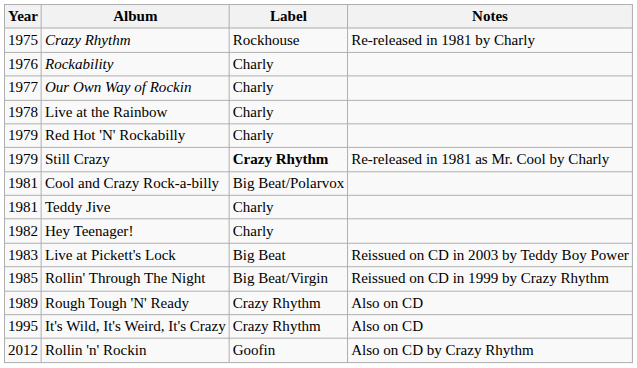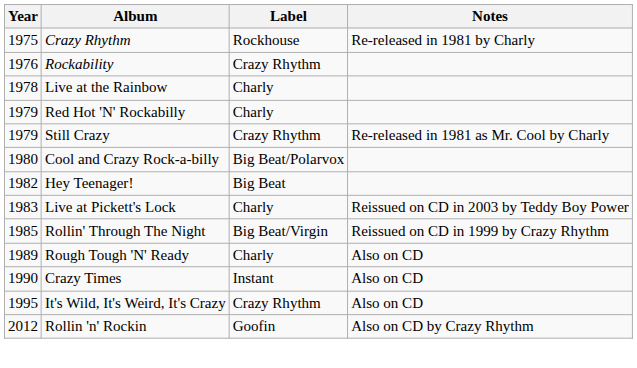Rockability | Label: Charly -> Crazy Rhythm
- row: 1977 | Our Own Way of Rockin | Charly
Still Crazy | Label: bold -> normal
Cool and Crazy Rock-a-billy | Year: 1981 -> 1980
- row: 1981 | Teddy Jive | Charly
Hey Teenager! | Label: Charly -> Big Beat
Live at Pickett's Lock | Label: Big Beat -> Charly
Rough Tough 'N' Ready | Label: Crazy Rhythm -> Charly
+ row: 1990 | Crazy Times | Instant | Also on CD
